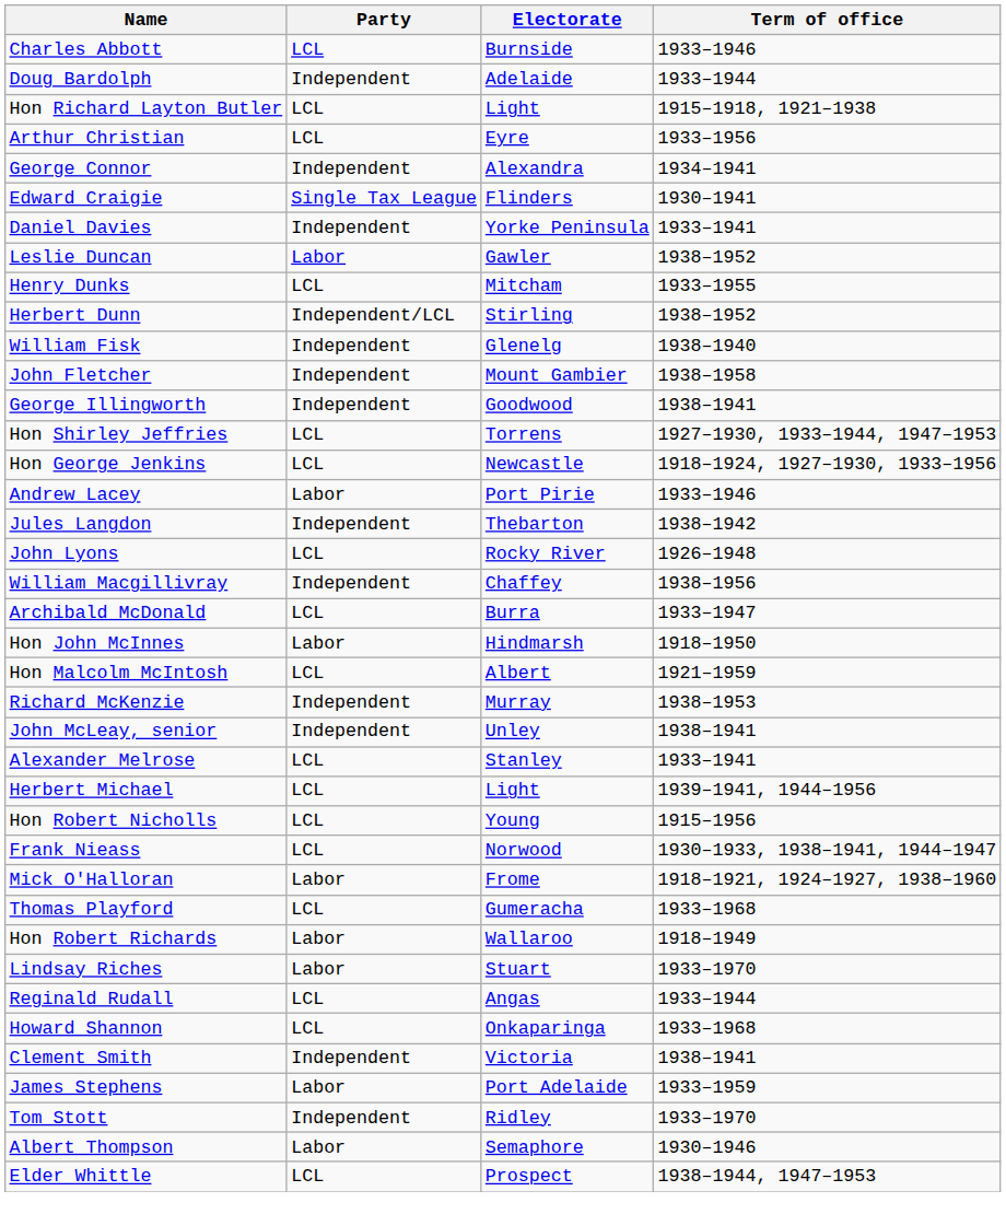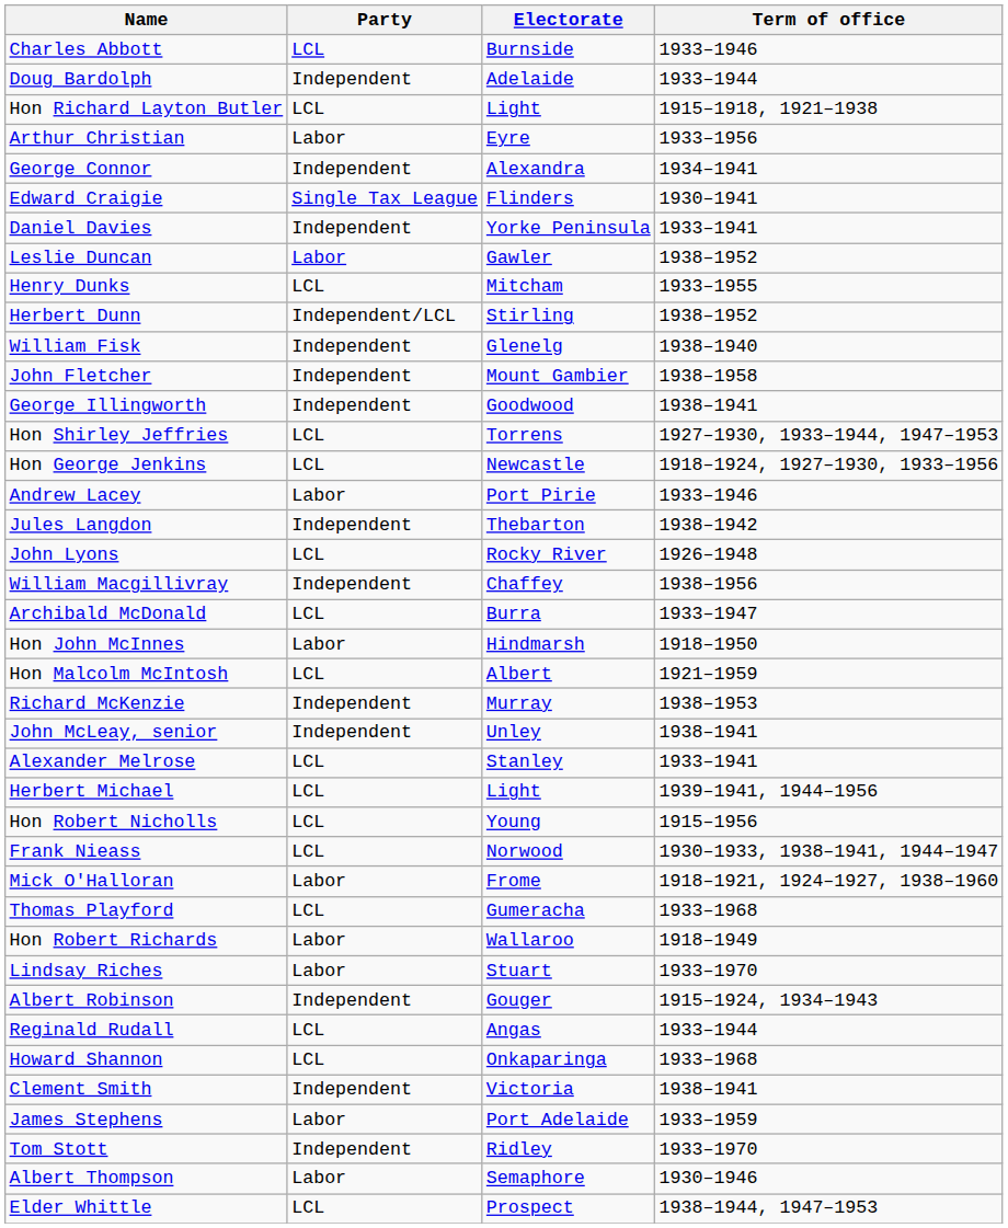Arthur Christian | Party: LCL -> Labor
+ row: Albert Robinson | Independent | Gouger | 1915–1924, 1934–1943
